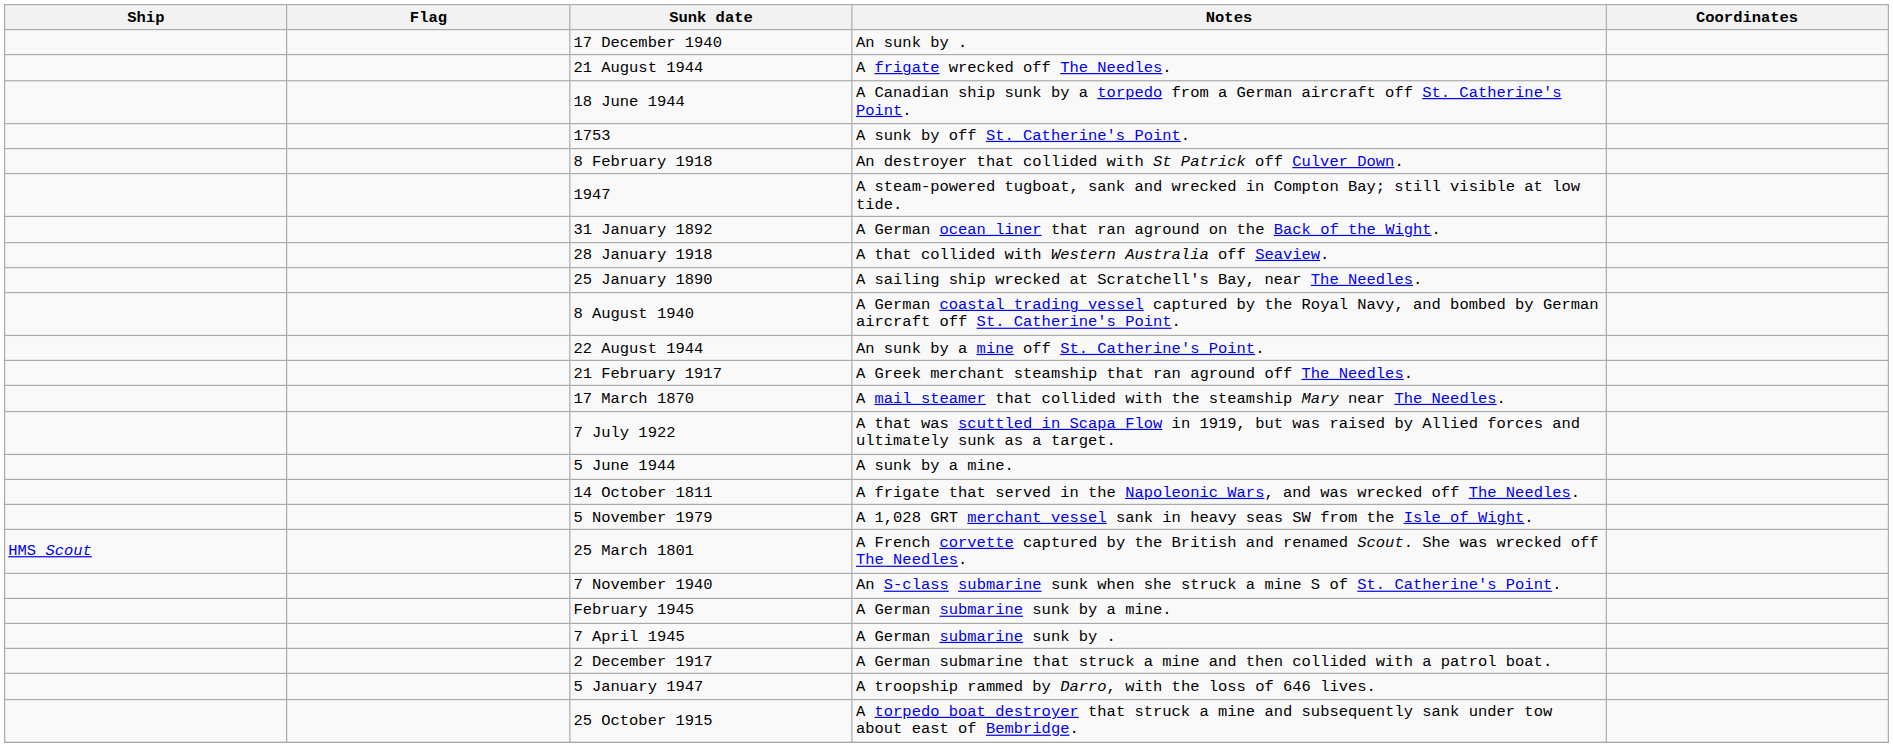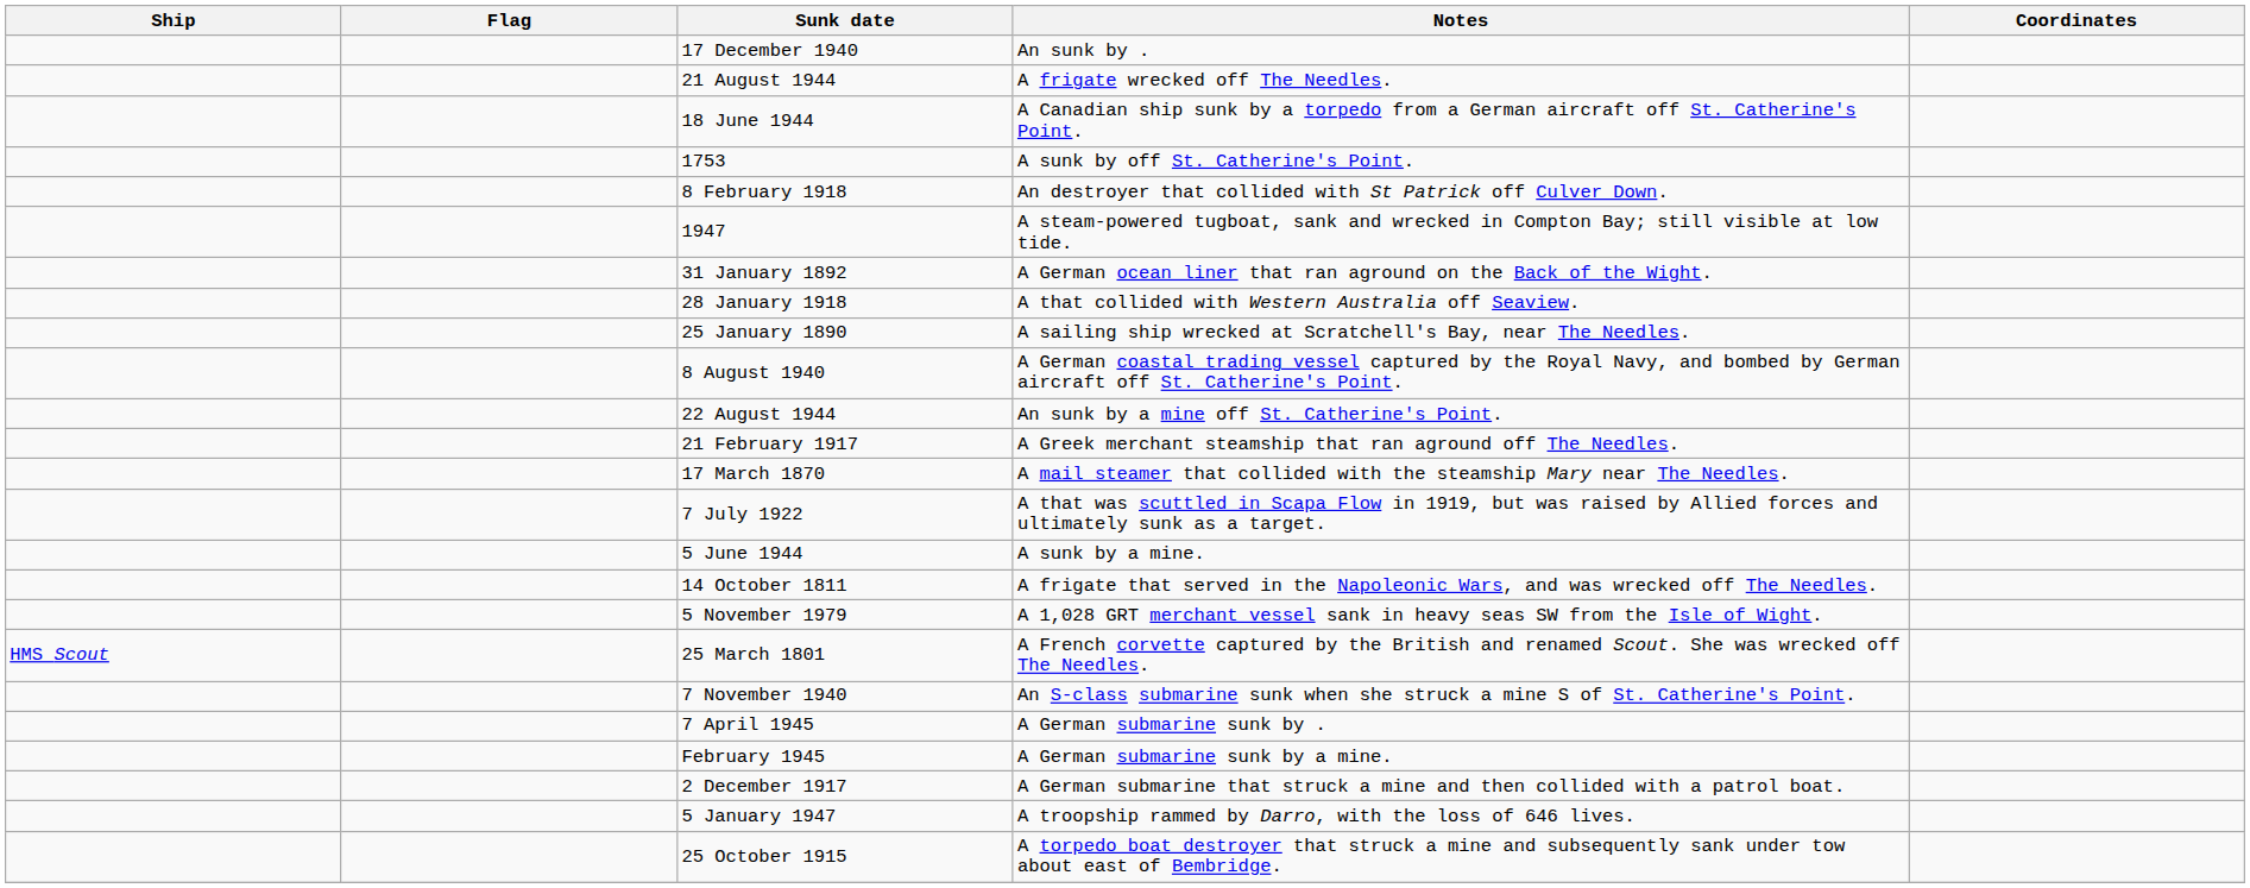rows swapped: 7 April 1945 <-> February 1945
